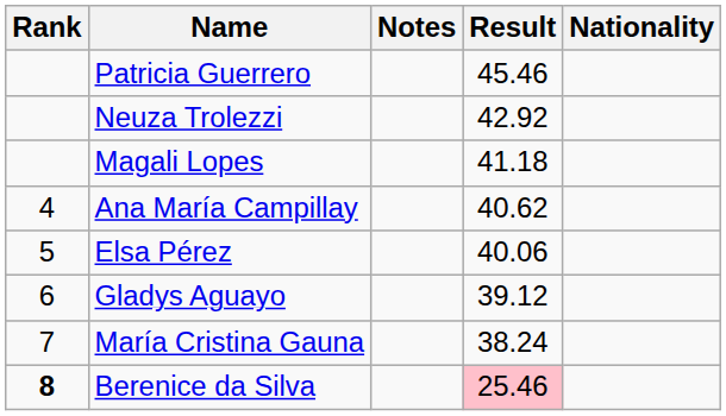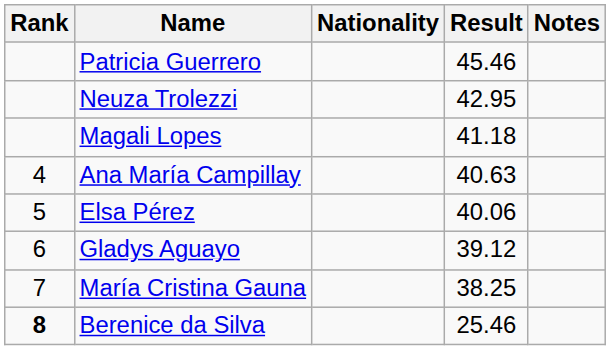columns swapped: Nationality <-> Notes
Neuza Trolezzi | Result: 42.92 -> 42.95
Ana María Campillay | Result: 40.62 -> 40.63
María Cristina Gauna | Result: 38.24 -> 38.25
Berenice da Silva | Result: pink background -> no background
